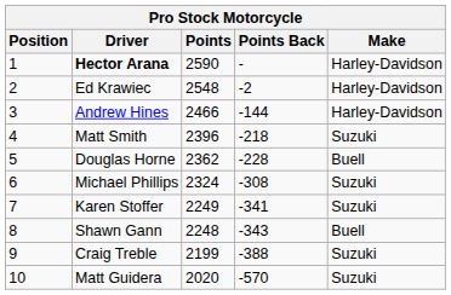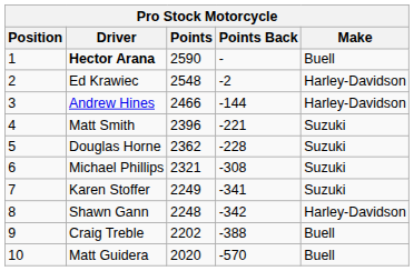Hector Arana | Make: Harley-Davidson -> Buell
Matt Smith | Points Back: -218 -> -221
Douglas Horne | Make: Buell -> Suzuki
Michael Phillips | Points: 2324 -> 2321
Shawn Gann | Points Back: -343 -> -342
Shawn Gann | Make: Buell -> Harley-Davidson
Craig Treble | Points: 2199 -> 2202
Craig Treble | Make: Suzuki -> Buell
Matt Guidera | Make: Suzuki -> Buell
